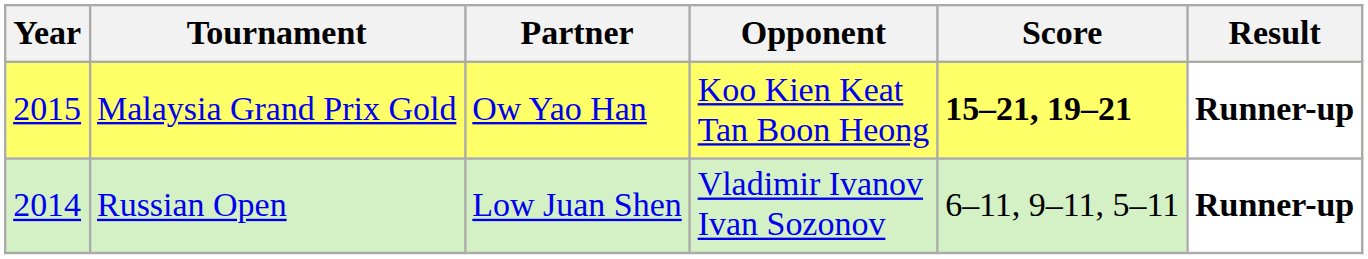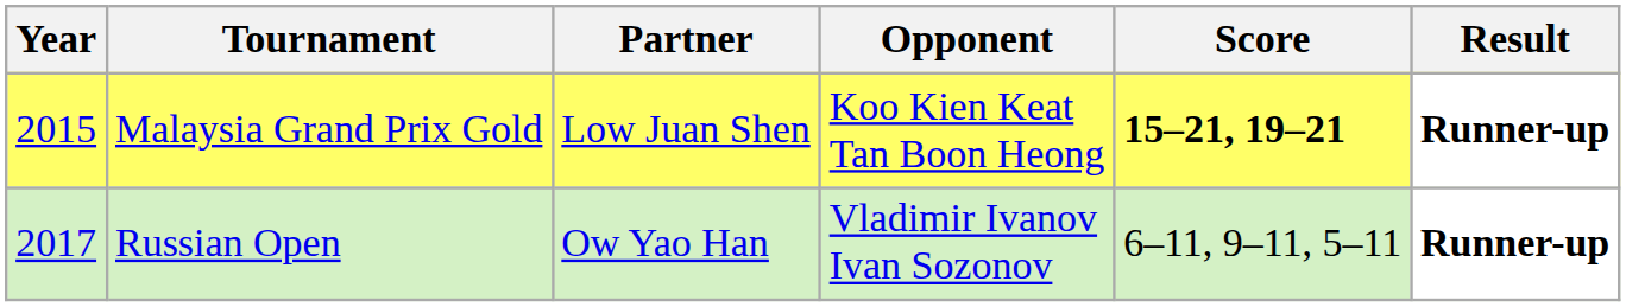Malaysia Grand Prix Gold | Partner: Ow Yao Han -> Low Juan Shen
Russian Open | Year: 2014 -> 2017
Russian Open | Partner: Low Juan Shen -> Ow Yao Han
